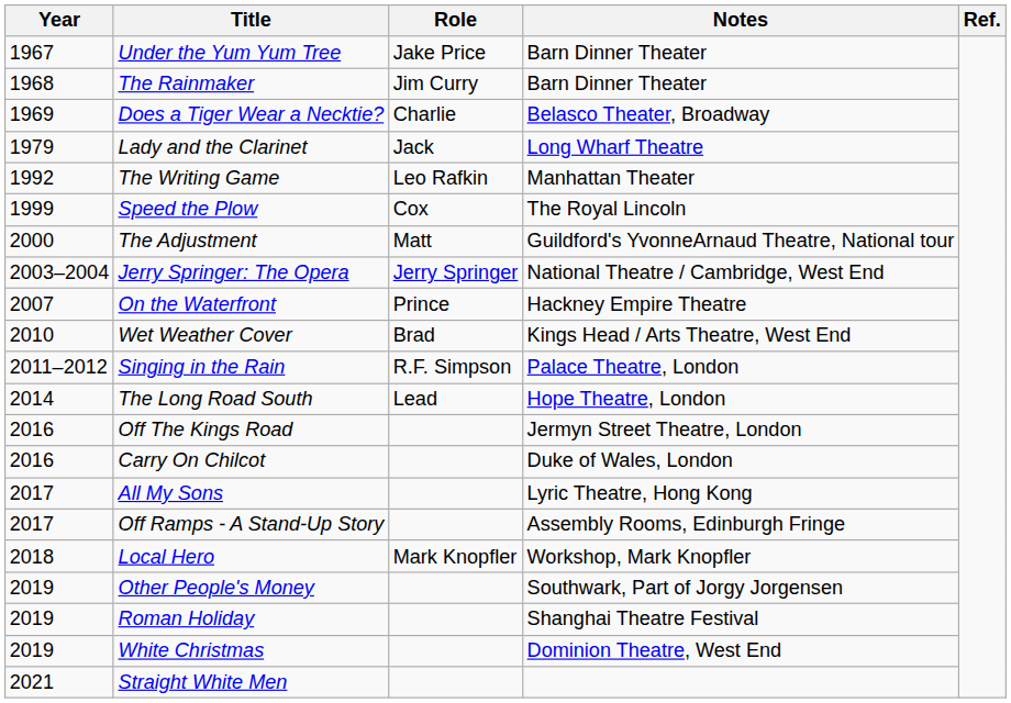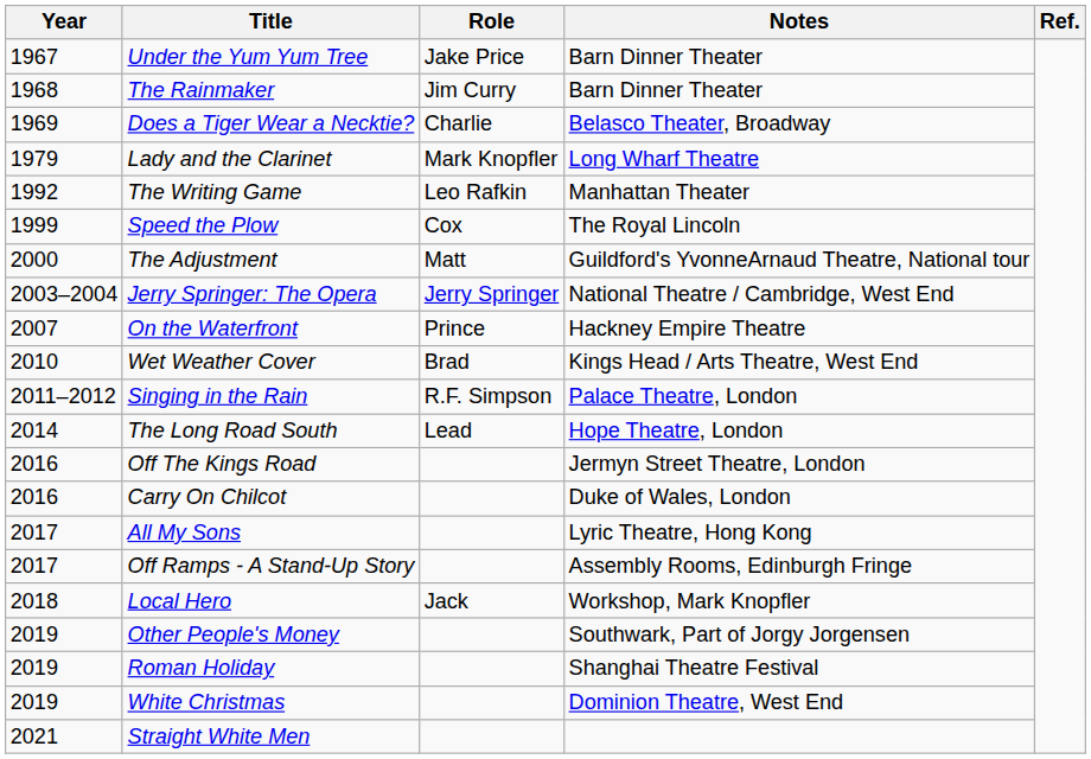Lady and the Clarinet | Role: Jack -> Mark Knopfler
Local Hero | Role: Mark Knopfler -> Jack
